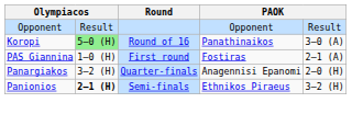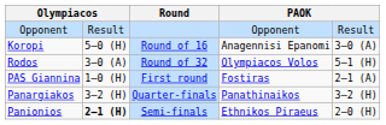Koropi | column 2: lightgreen background -> no background
Koropi | column 4: Panathinaikos -> Anagennisi Epanomi
+ row: Rodos | 3–0 (A) | Round of 32 | Olympiacos Volos | 5–1 (H)
Panargiakos | column 4: Anagennisi Epanomi -> Panathinaikos
Panargiakos | column 5: 2–0 (H) -> 3–2 (H)
Panionios | column 5: 3–2 (H) -> 2–0 (H)
